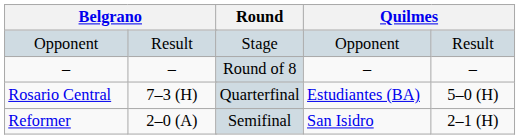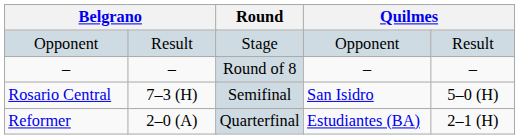Rosario Central | Round: Quarterfinal -> Semifinal
Rosario Central | column 5: Estudiantes (BA) -> San Isidro
Reformer | Round: Semifinal -> Quarterfinal
Reformer | column 5: San Isidro -> Estudiantes (BA)
